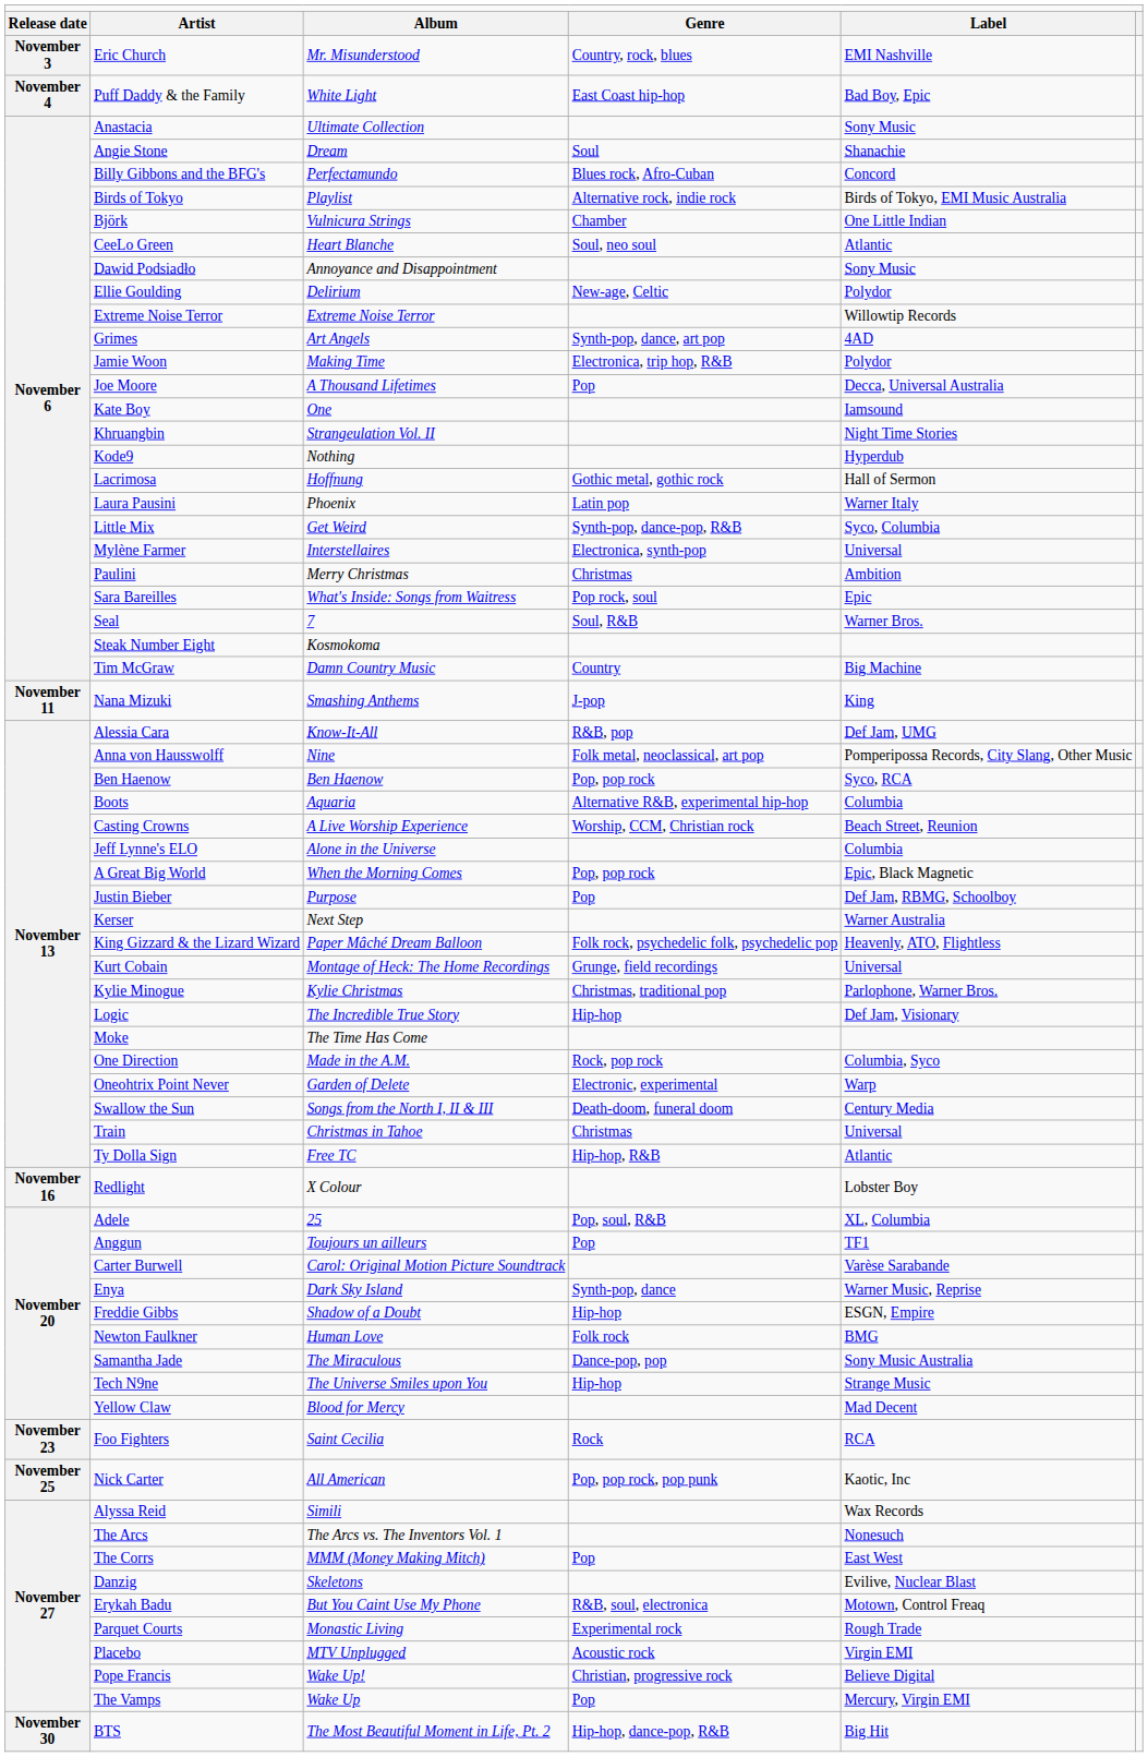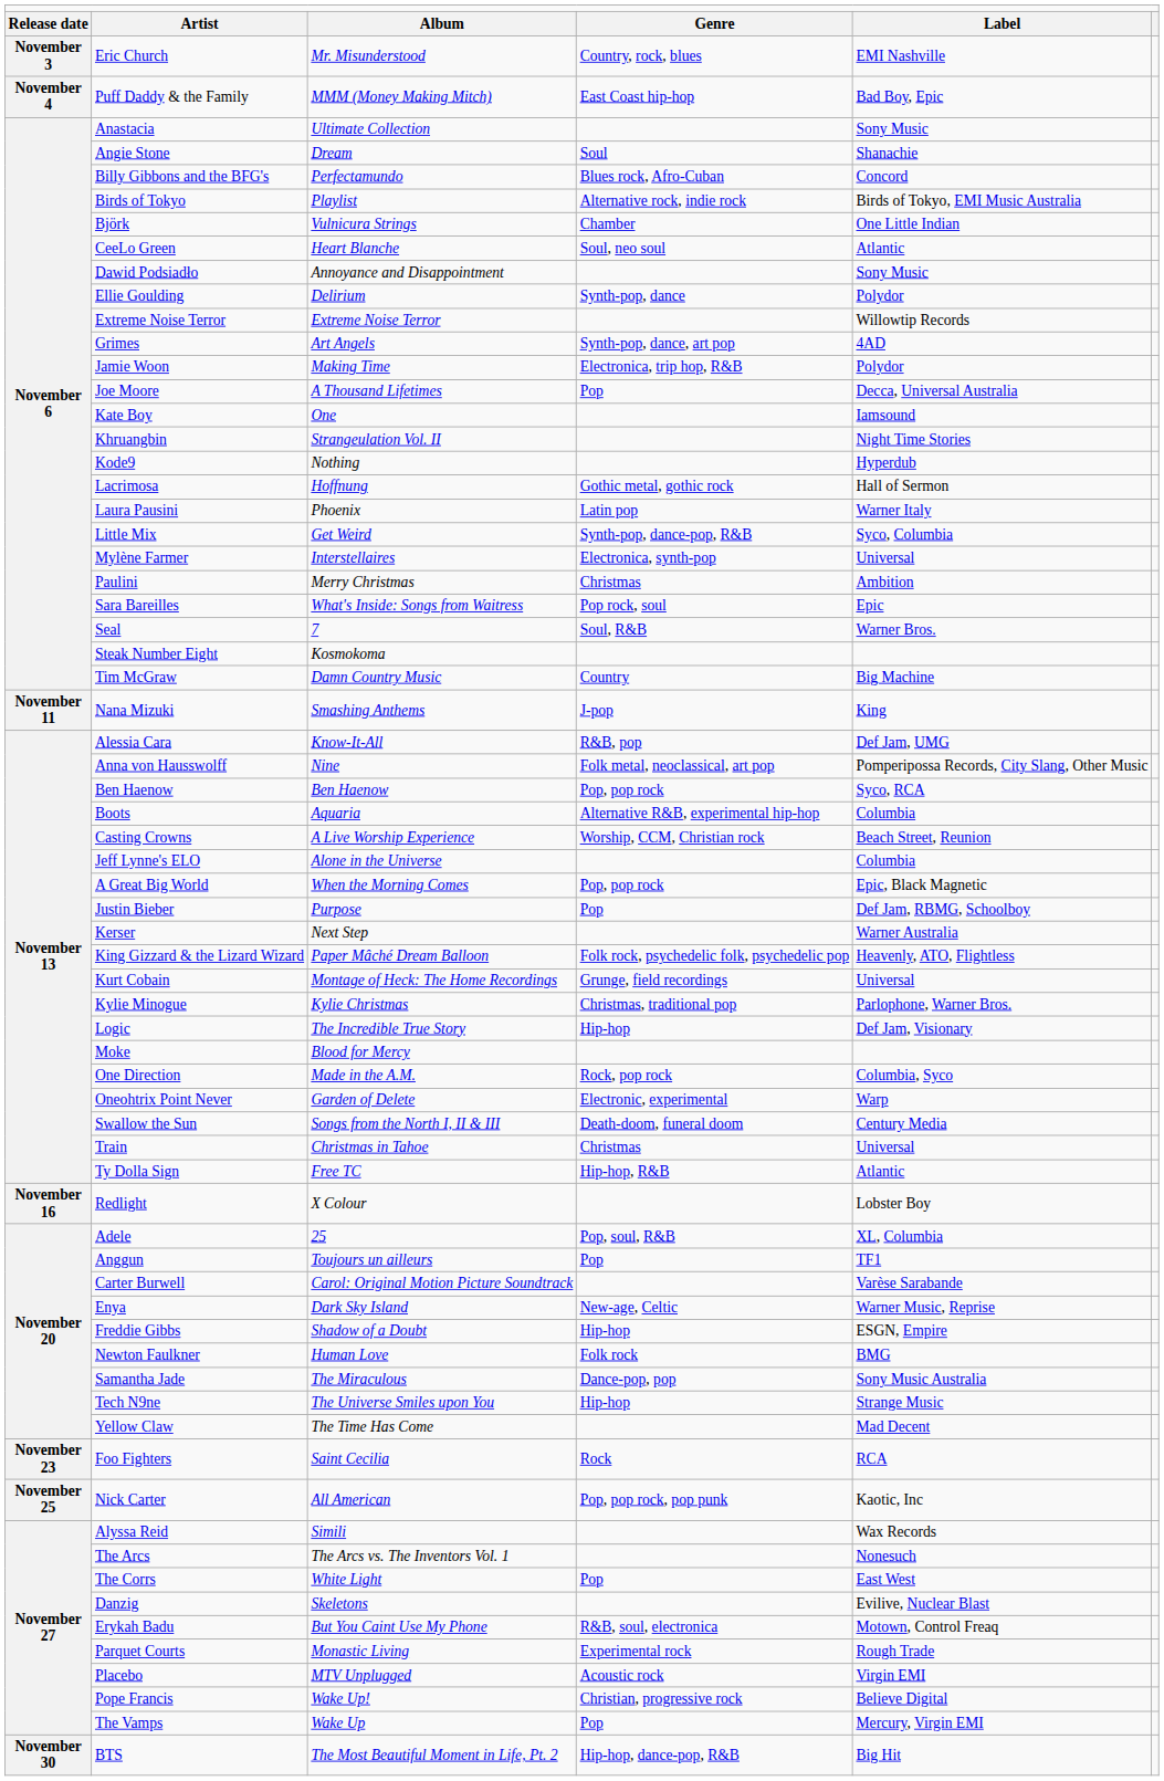Puff Daddy & the Family | column 3: White Light -> MMM (Money Making Mitch)
Ellie Goulding | column 4: New-age, Celtic -> Synth-pop, dance
Moke | column 3: The Time Has Come -> Blood for Mercy
Enya | column 4: Synth-pop, dance -> New-age, Celtic
Yellow Claw | column 3: Blood for Mercy -> The Time Has Come
The Corrs | column 3: MMM (Money Making Mitch) -> White Light
